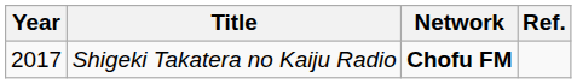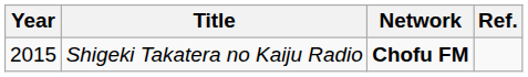Shigeki Takatera no Kaiju Radio | Year: 2017 -> 2015
